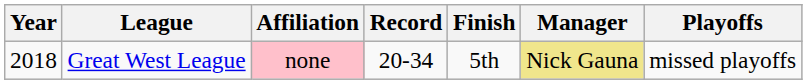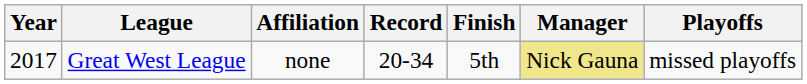Great West League | Year: 2018 -> 2017
Great West League | Affiliation: pink background -> no background
